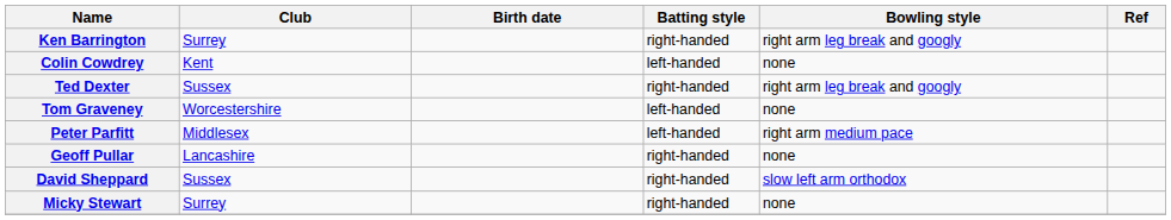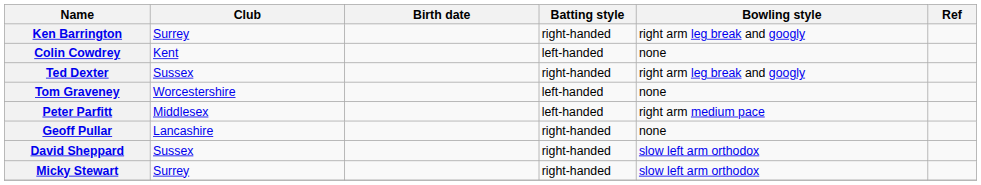Micky Stewart | Bowling style: none -> slow left arm orthodox
